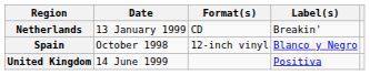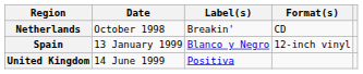columns swapped: Format(s) <-> Label(s)
Netherlands | Date: 13 January 1999 -> October 1998
Spain | Date: October 1998 -> 13 January 1999
